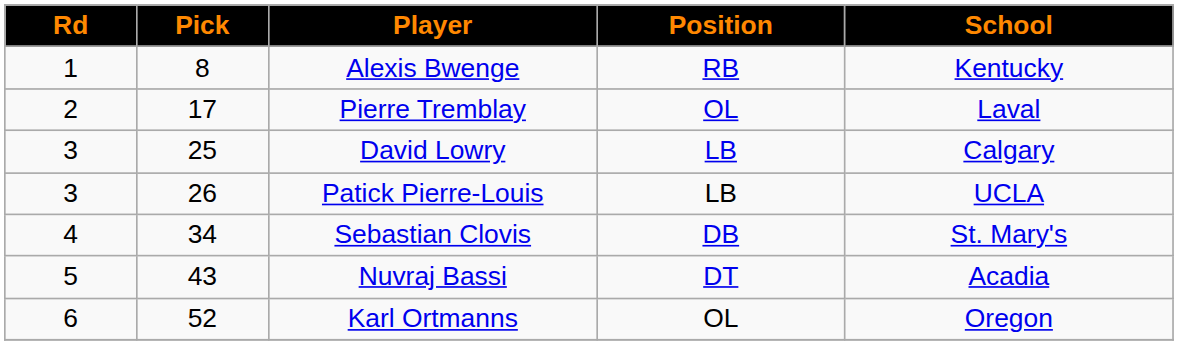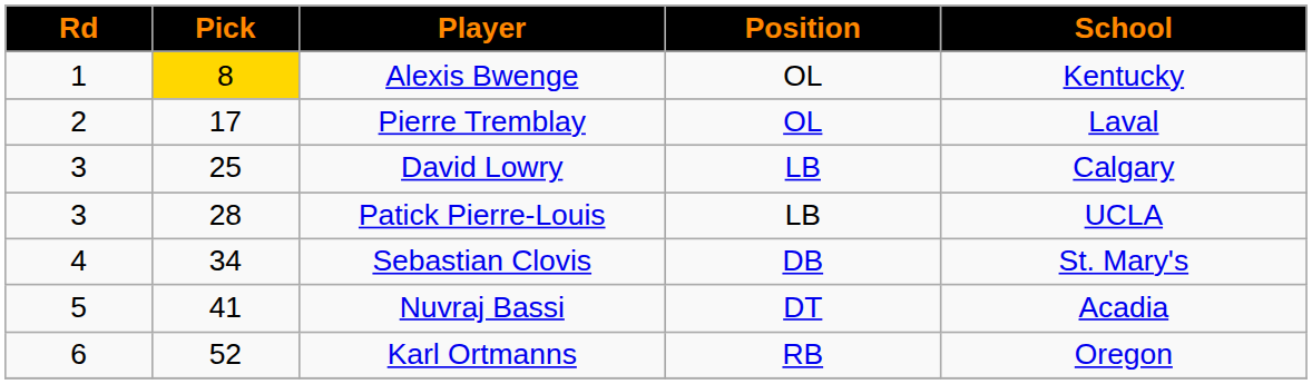Alexis Bwenge | Pick: no background -> gold background
Alexis Bwenge | Position: RB -> OL
Patick Pierre-Louis | Pick: 26 -> 28
Nuvraj Bassi | Pick: 43 -> 41
Karl Ortmanns | Position: OL -> RB
